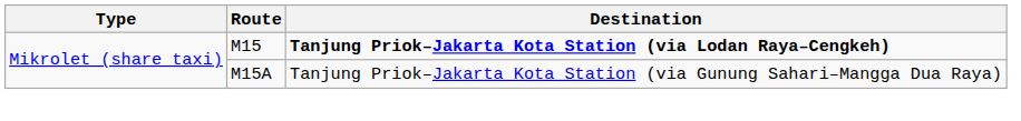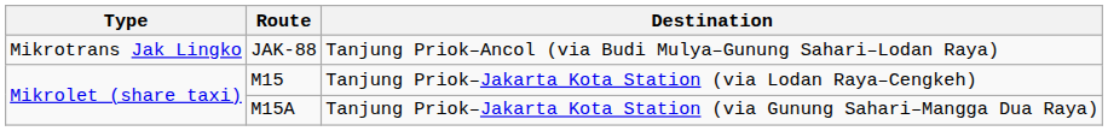+ row: Mikrotrans Jak Lingko | JAK-88 | Tanjung Priok–Ancol (via Budi Mulya–Gunung Sahari–Lodan Raya)
M15 | Destination: bold -> normal
